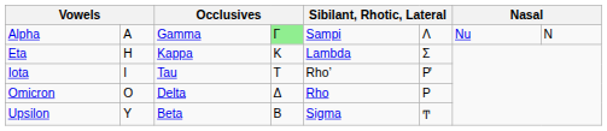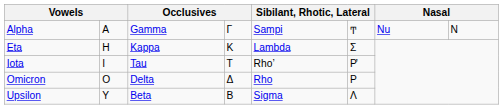Alpha | column 4: lightgreen background -> no background
Alpha | column 6: Λ -> Ͳ
Upsilon | column 6: Ͳ -> Λ
